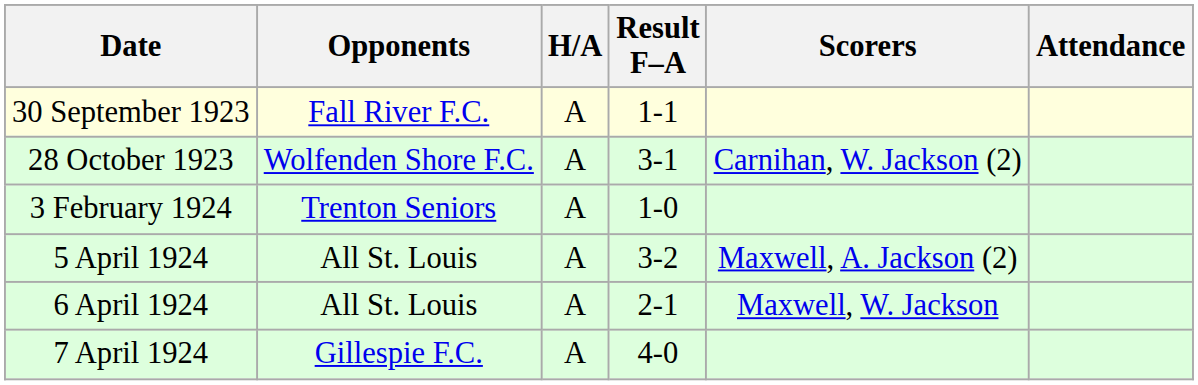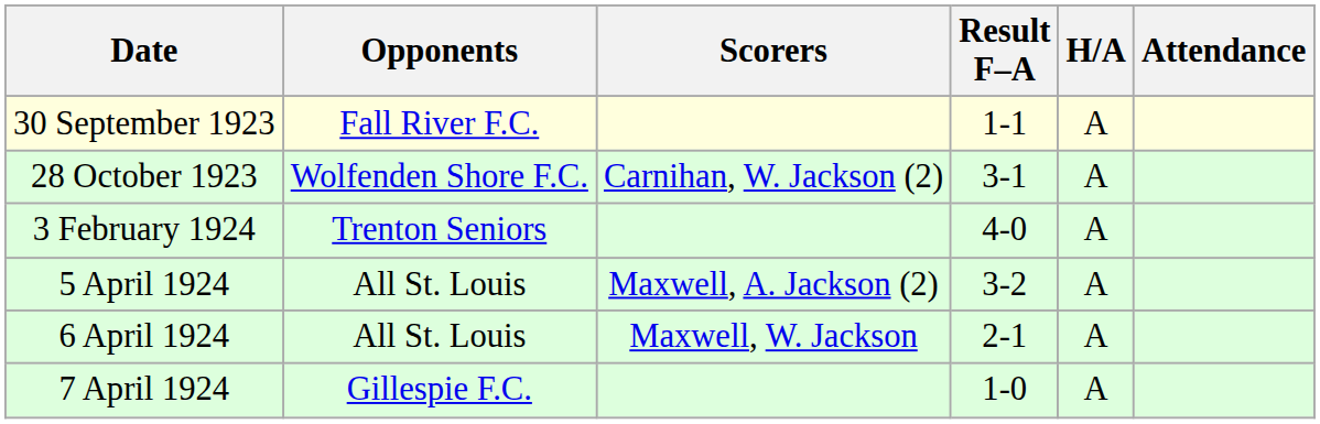columns swapped: H/A <-> Scorers
3 February 1924 | Result F–A: 1-0 -> 4-0
7 April 1924 | Result F–A: 4-0 -> 1-0
